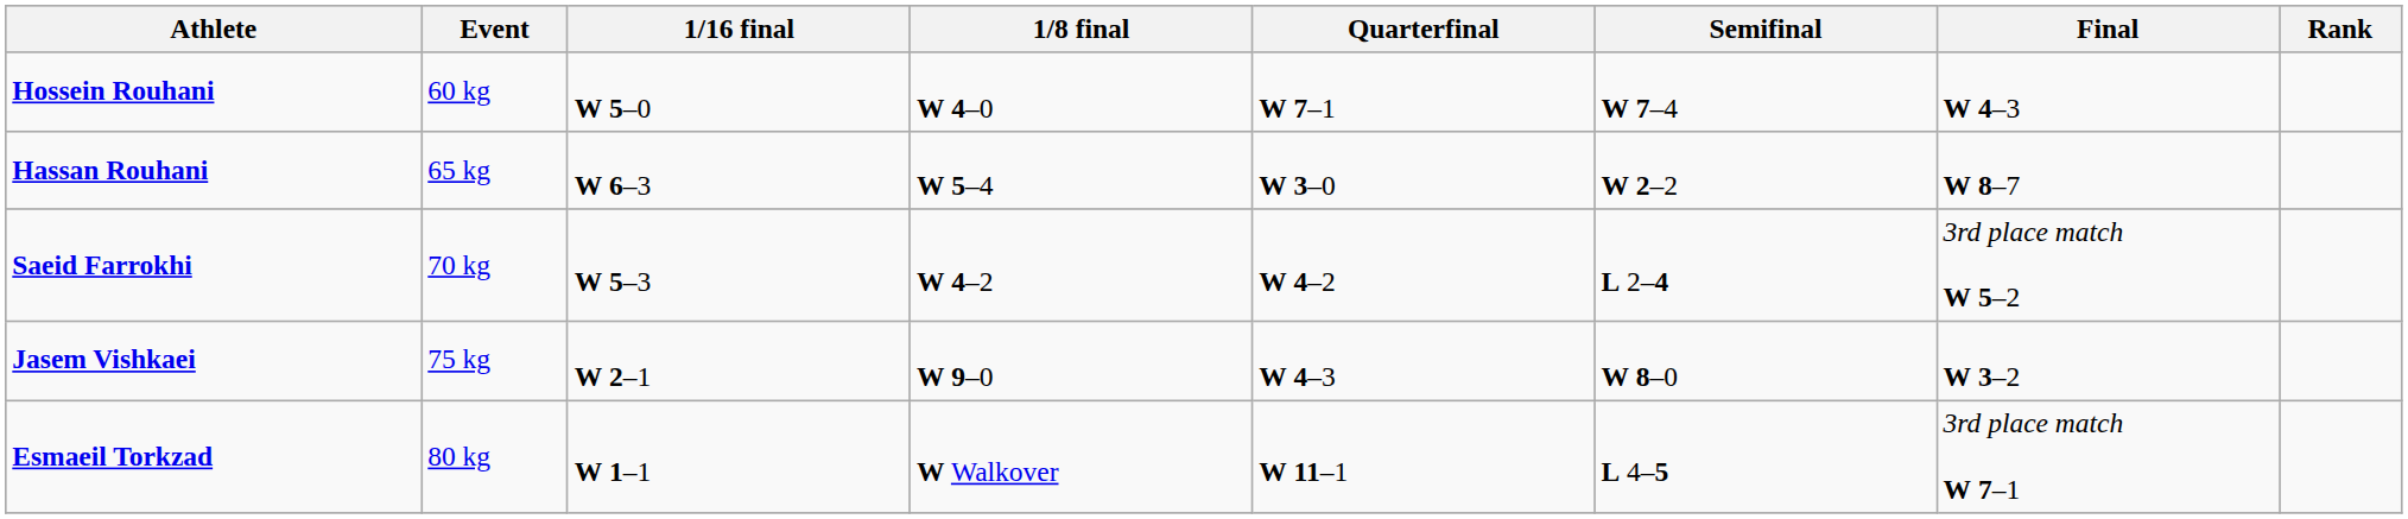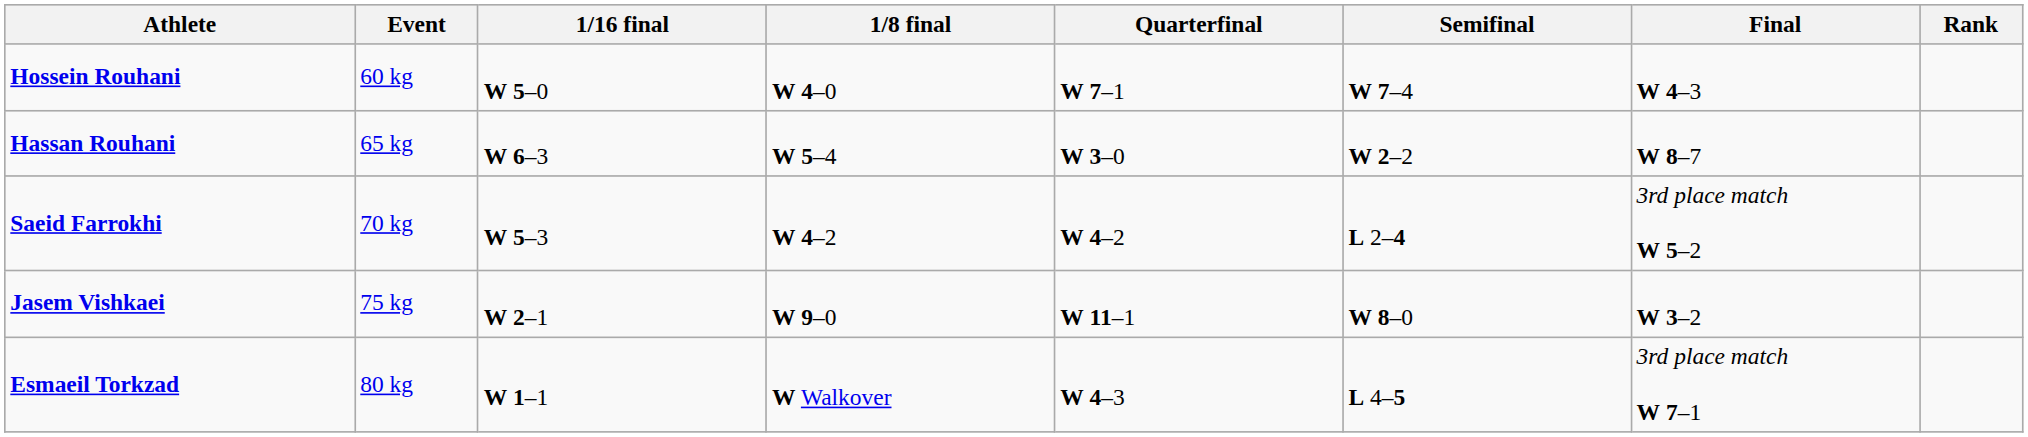Jasem Vishkaei | Quarterfinal: W 4–3 -> W 11–1
Esmaeil Torkzad | Quarterfinal: W 11–1 -> W 4–3
